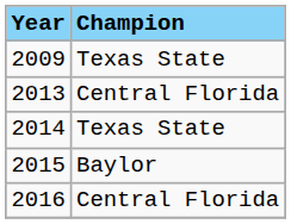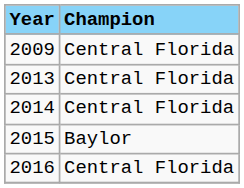2009 | Champion: Texas State -> Central Florida
2014 | Champion: Texas State -> Central Florida
